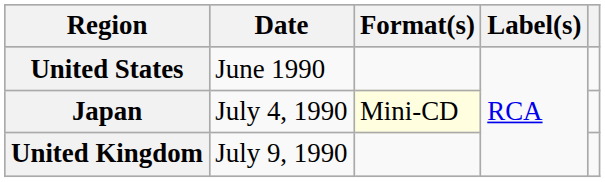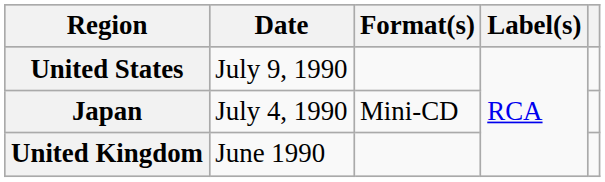United States | Date: June 1990 -> July 9, 1990
Japan | Format(s): lightyellow background -> no background
United Kingdom | Date: July 9, 1990 -> June 1990
